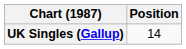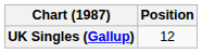UK Singles (Gallup) | Position: 14 -> 12
